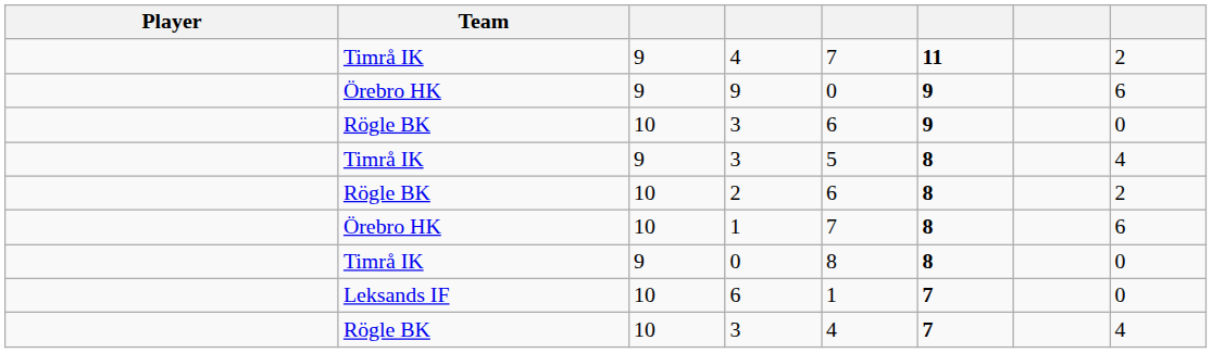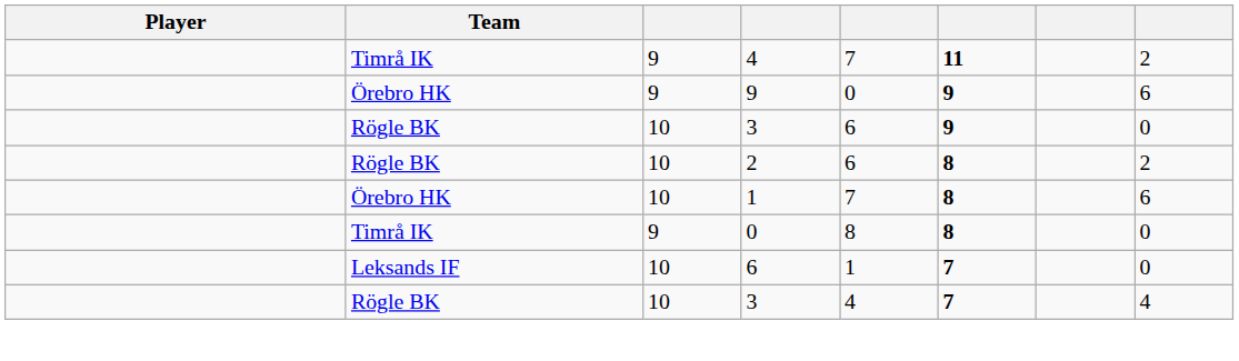- row: Timrå IK | 9 | 3 | 5 | 8 | 4
